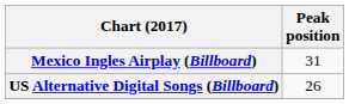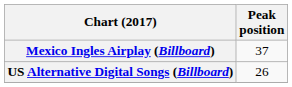Mexico Ingles Airplay (Billboard) | Peak position: 31 -> 37
